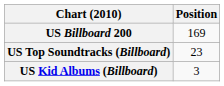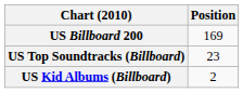US Kid Albums (Billboard) | Position: 3 -> 2
